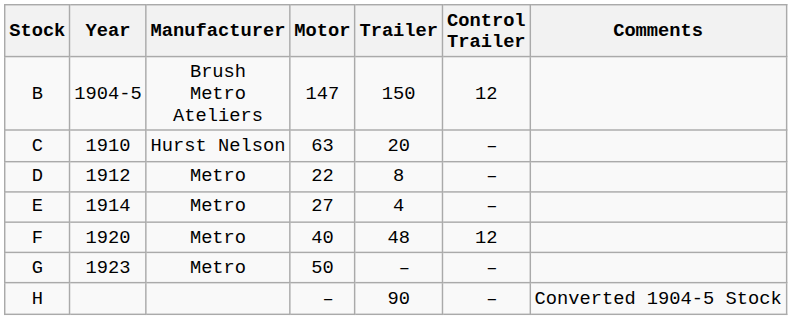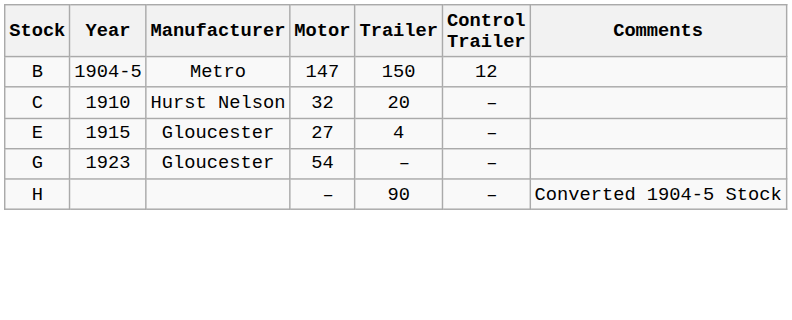B | Manufacturer: Brush Metro Ateliers -> Metro
C | Motor: 63 -> 32
- row: D | 1912 | Metro | 22 | 8 | –
E | Year: 1914 -> 1915
E | Manufacturer: Metro -> Gloucester
- row: F | 1920 | Metro | 40 | 48 | 12
G | Manufacturer: Metro -> Gloucester
G | Motor: 50 -> 54
